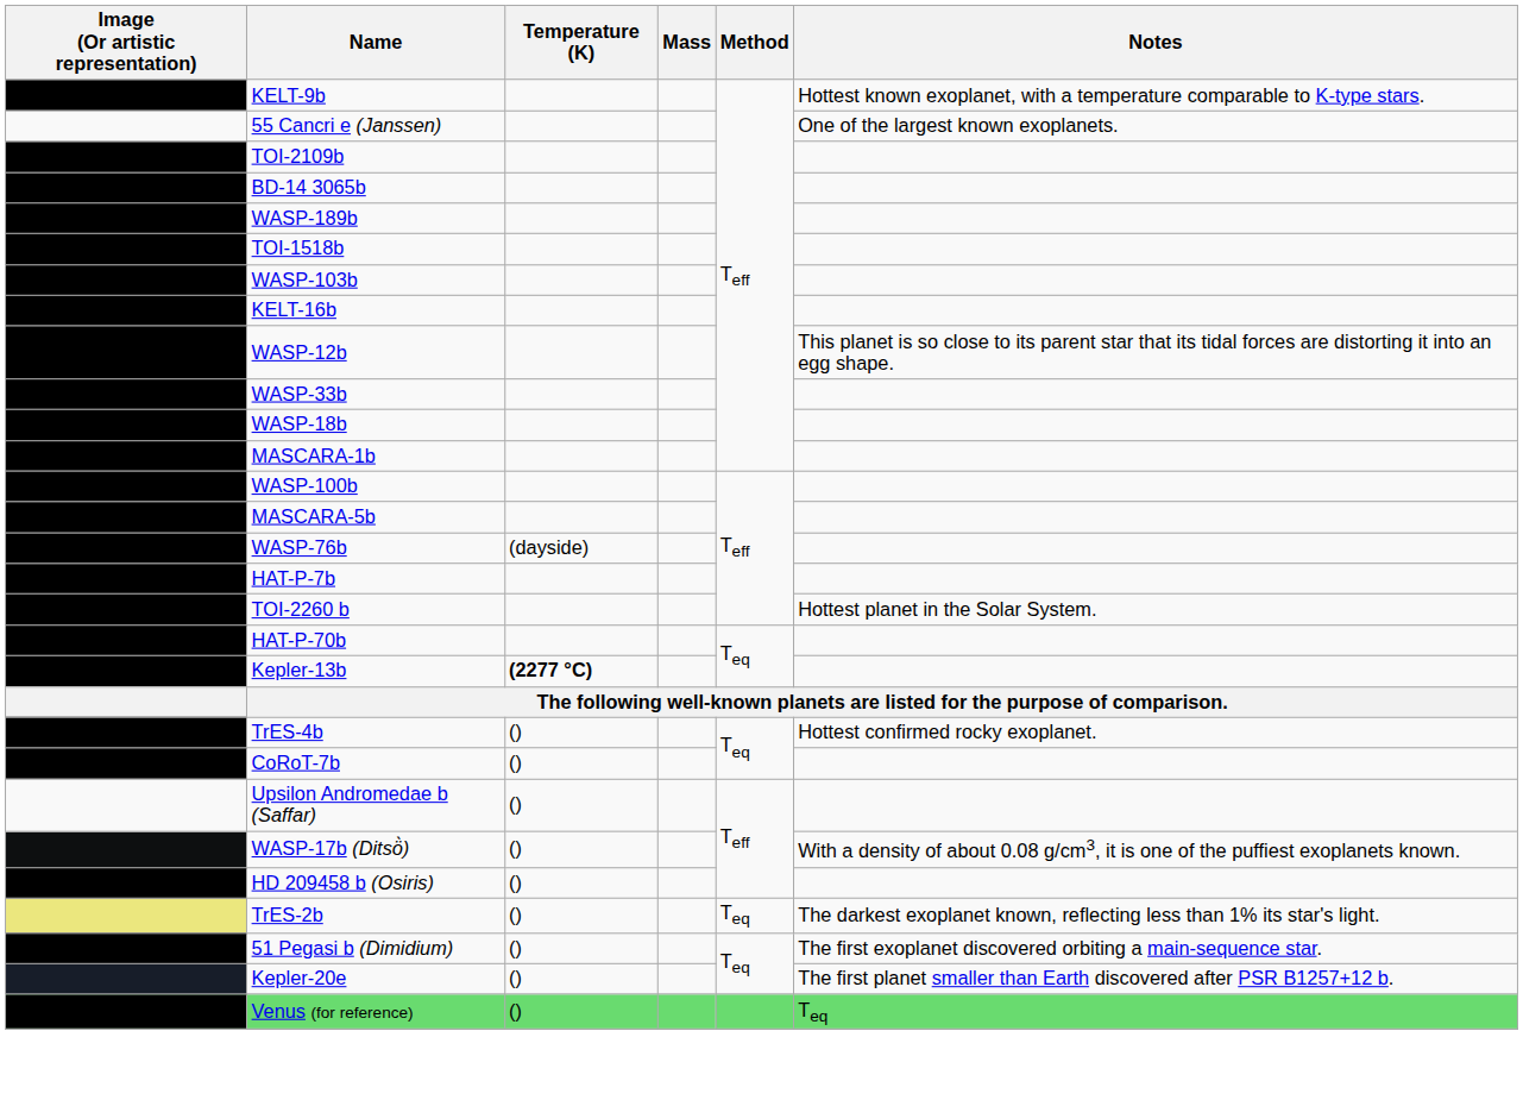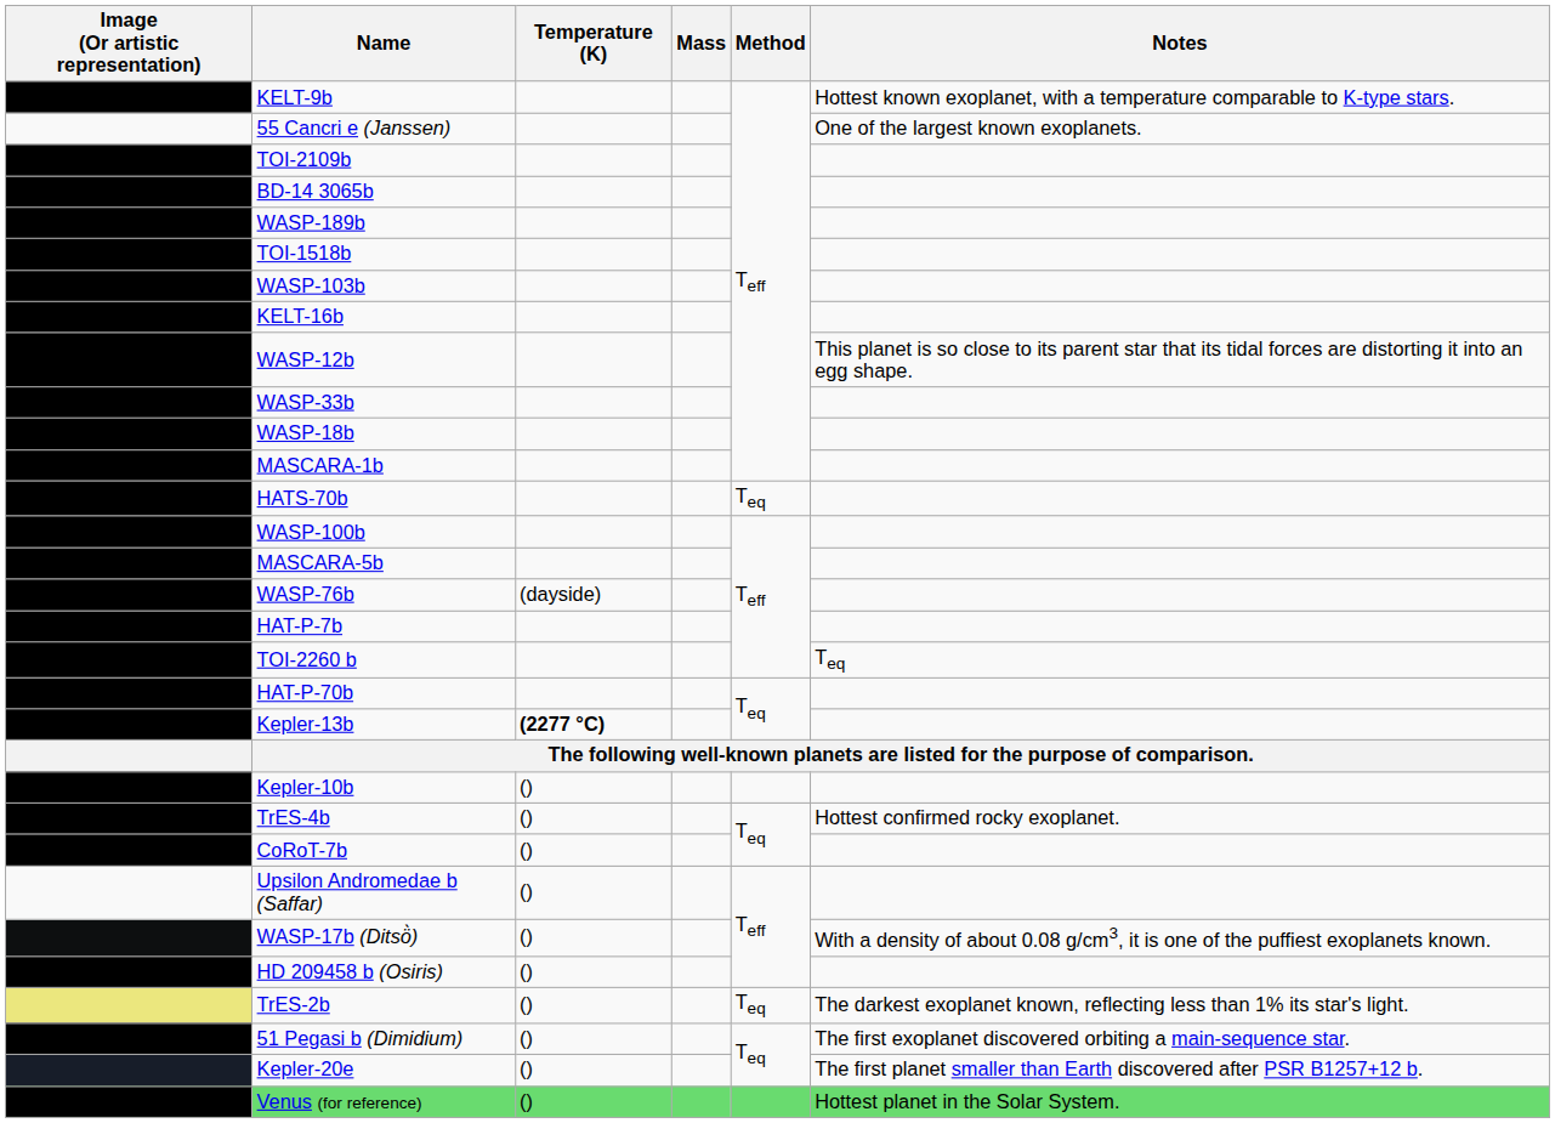+ row: HATS-70b | Teq
TOI-2260 b | Notes: Hottest planet in the Solar System. -> Teq
+ row: Kepler-10b | ()
Venus (for reference) | Notes: Teq -> Hottest planet in the Solar System.
